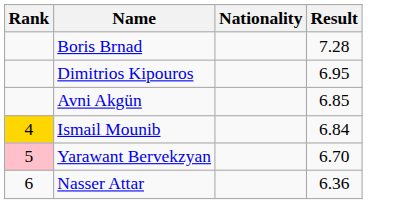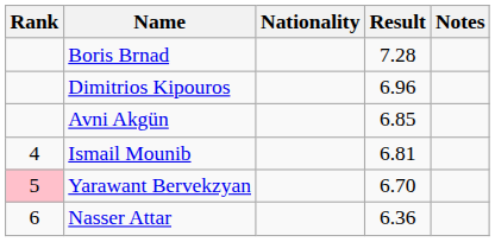+ column: Notes
Dimitrios Kipouros | Result: 6.95 -> 6.96
Ismail Mounib | Rank: gold background -> no background
Ismail Mounib | Result: 6.84 -> 6.81
